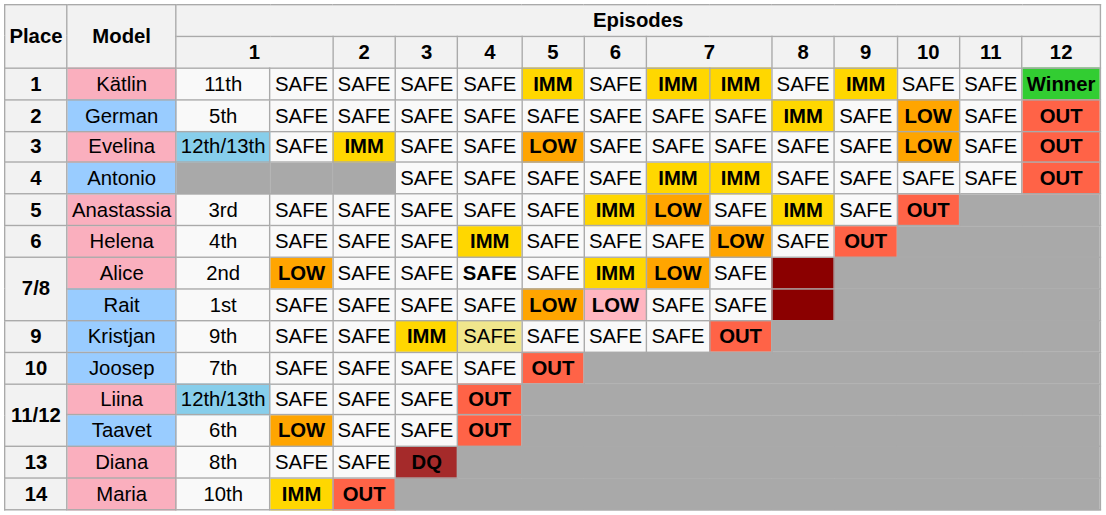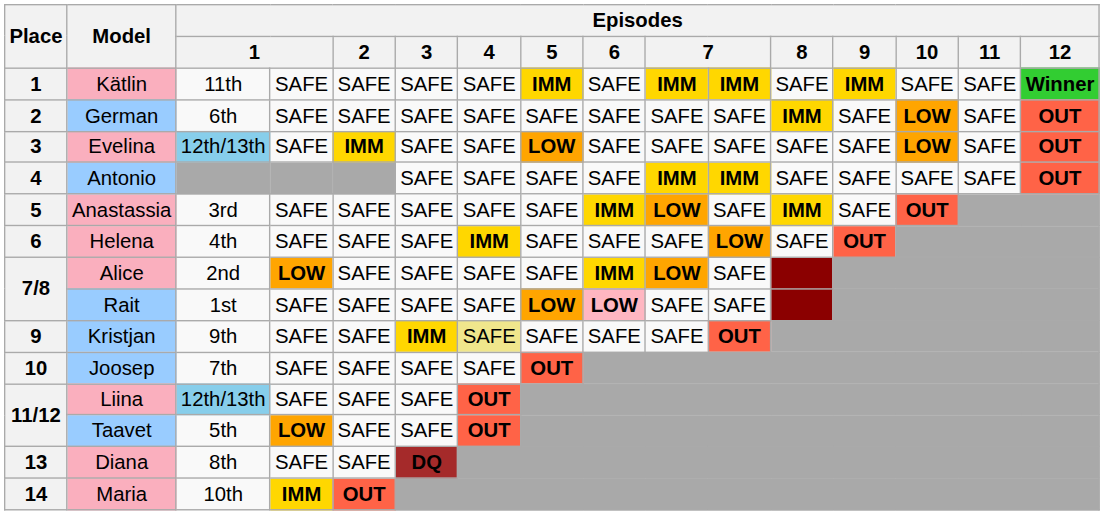German | column 3: 5th -> 6th
Alice | Episodes / 4: bold -> normal
Taavet | column 3: 6th -> 5th
